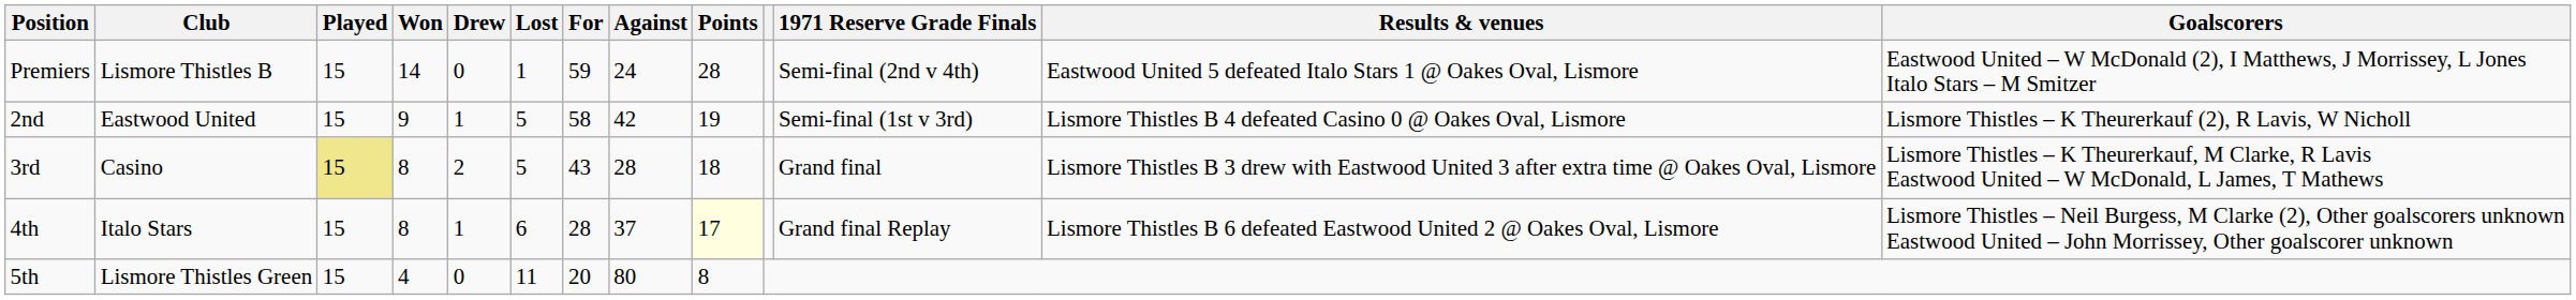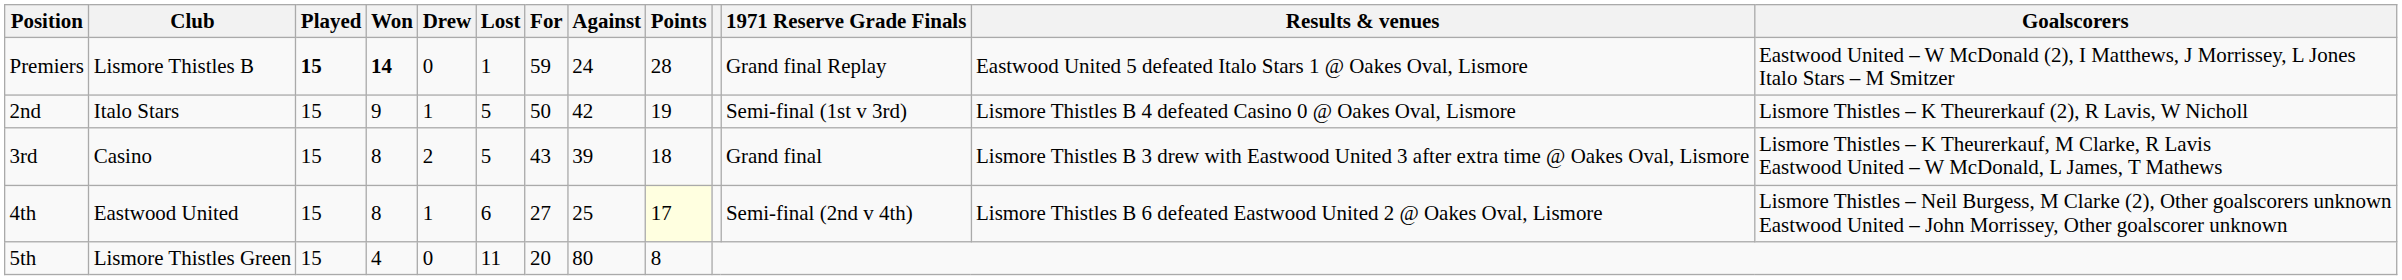Premiers | Played: normal -> bold
Premiers | Won: normal -> bold
Premiers | 1971 Reserve Grade Finals: Semi-final (2nd v 4th) -> Grand final Replay
2nd | Club: Eastwood United -> Italo Stars
2nd | For: 58 -> 50
3rd | Played: khaki background -> no background
3rd | Against: 28 -> 39
4th | Club: Italo Stars -> Eastwood United
4th | For: 28 -> 27
4th | Against: 37 -> 25
4th | 1971 Reserve Grade Finals: Grand final Replay -> Semi-final (2nd v 4th)
